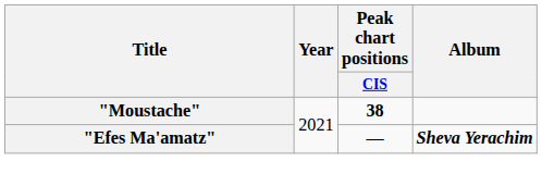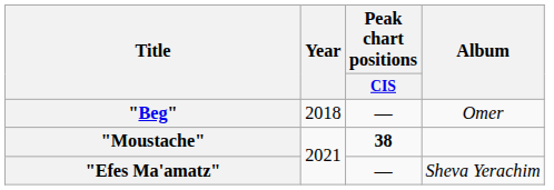+ row: "Beg" | 2018 | — | Omer
"Efes Ma'amatz" | Album: bold -> normal
